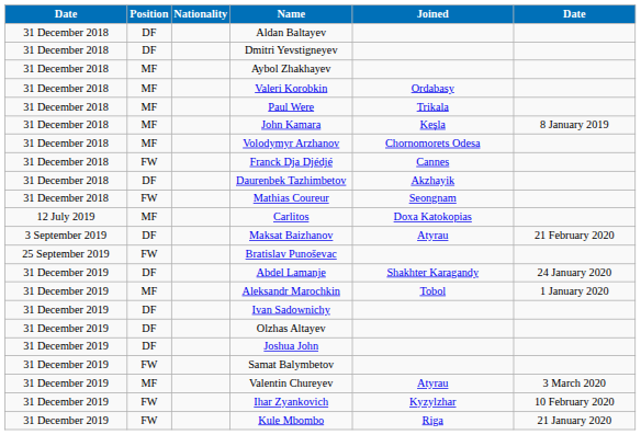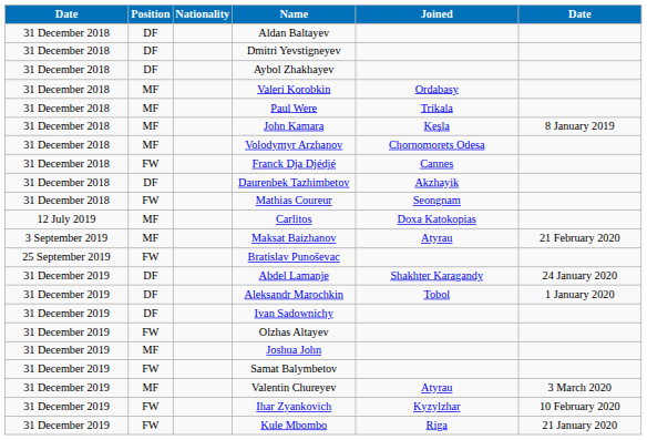Aybol Zhakhayev | Position: MF -> DF
Maksat Baizhanov | Position: DF -> MF
Aleksandr Marochkin | Position: MF -> DF
Olzhas Altayev | Position: DF -> FW
Joshua John | Position: DF -> MF
